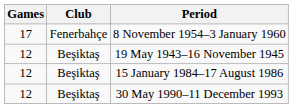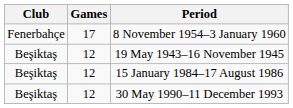columns swapped: Games <-> Club
